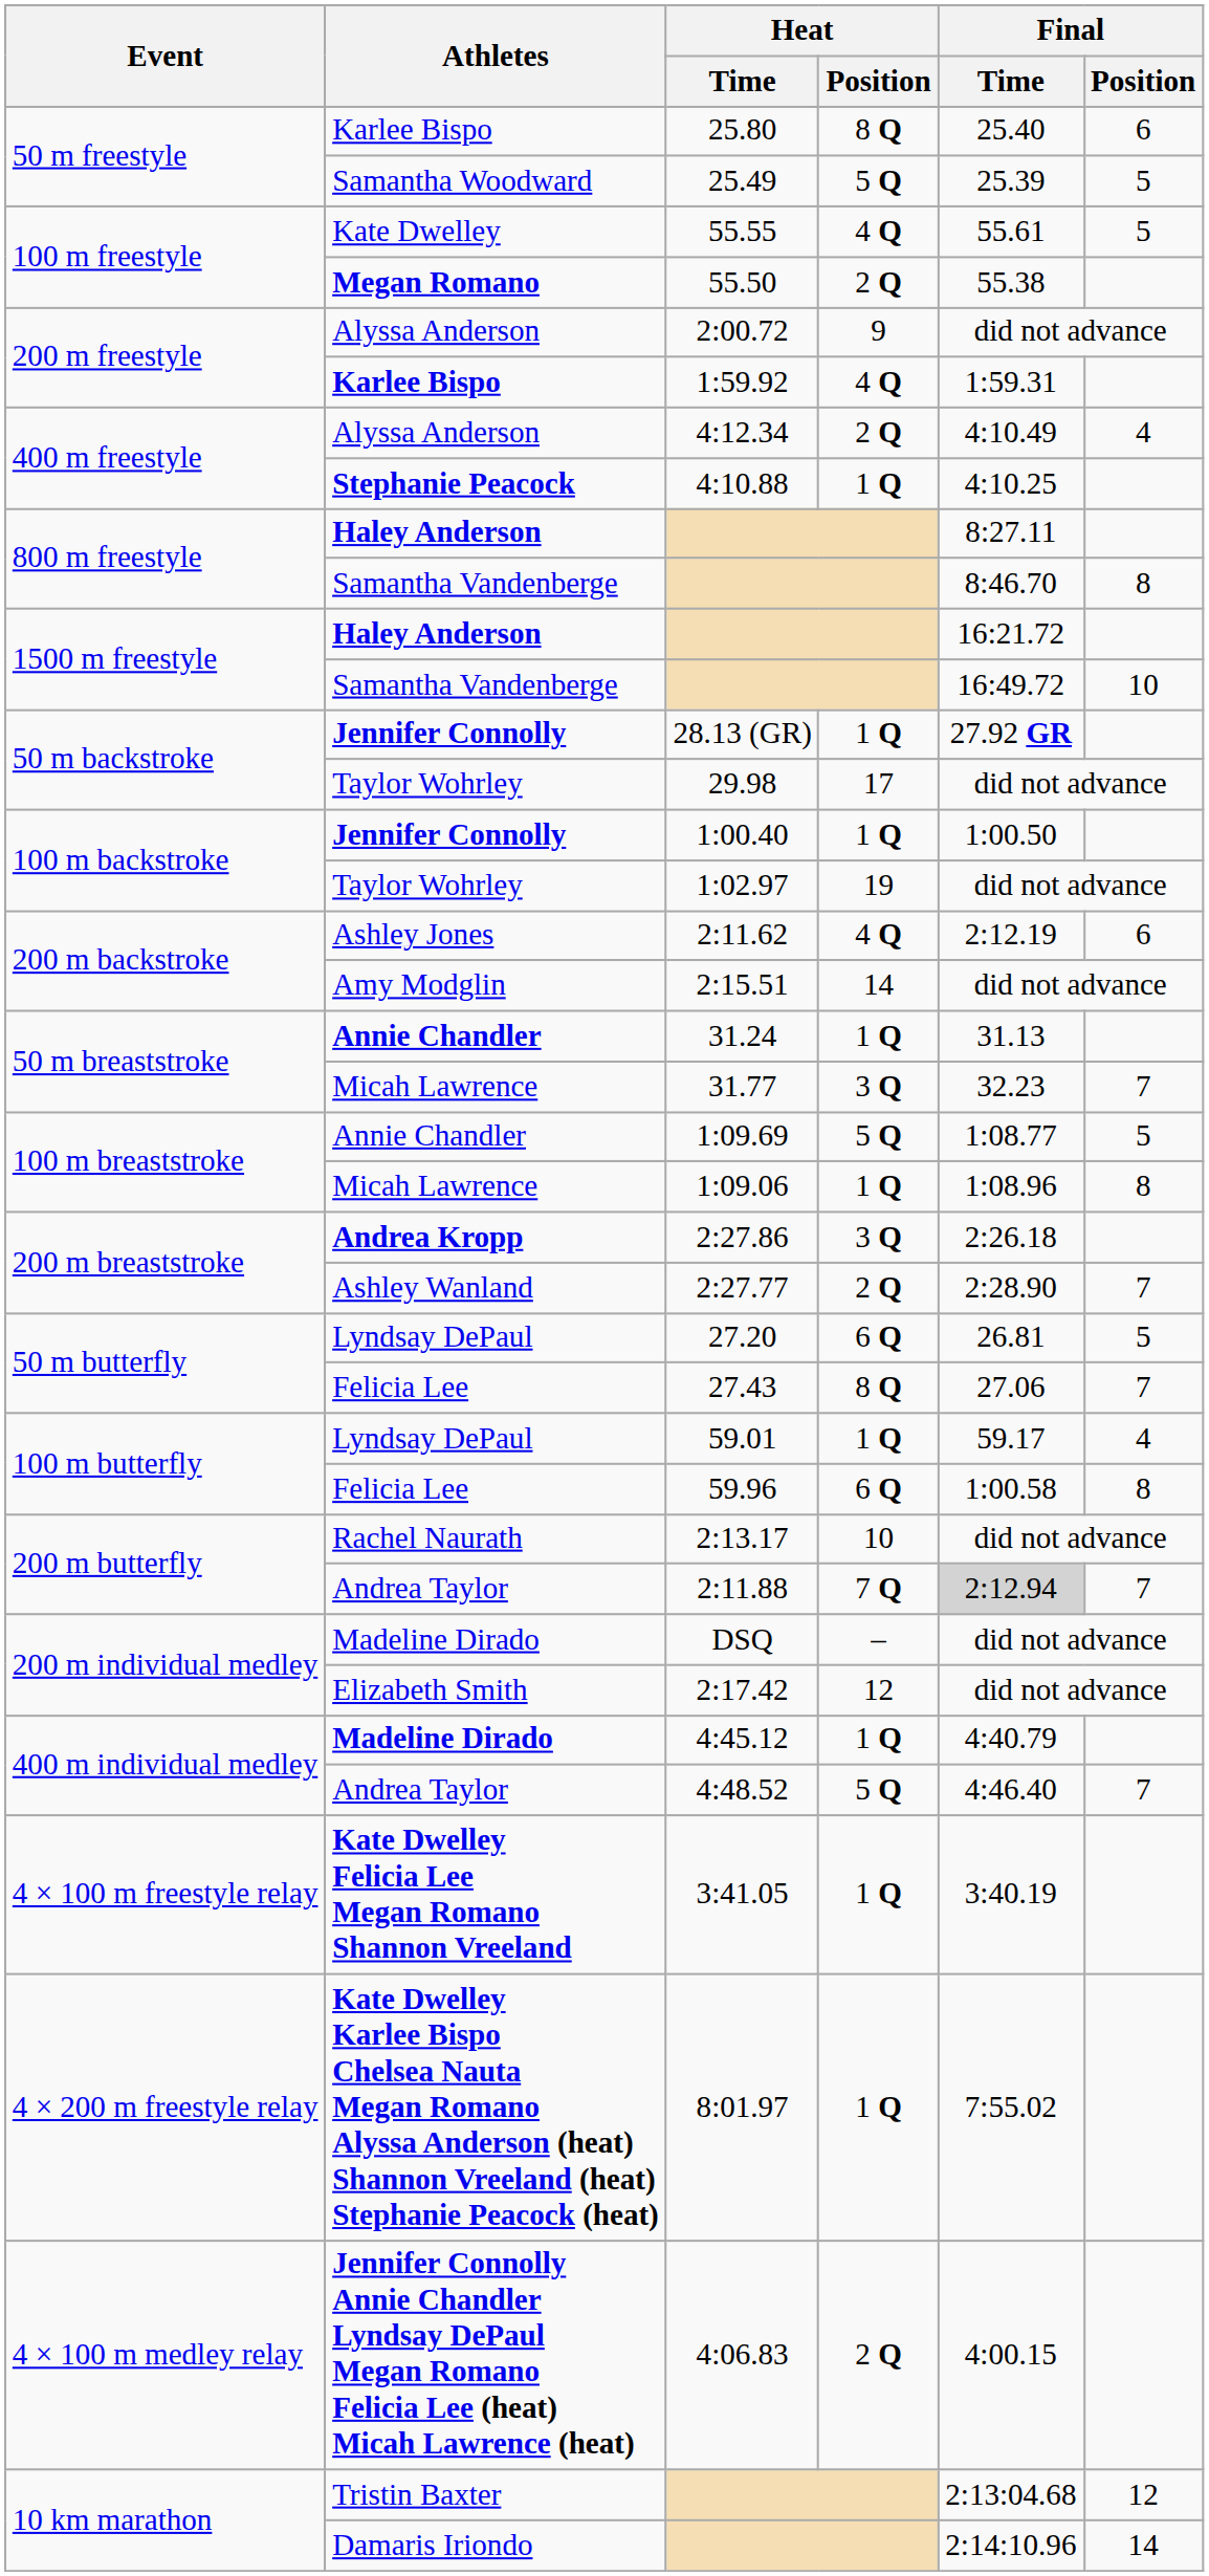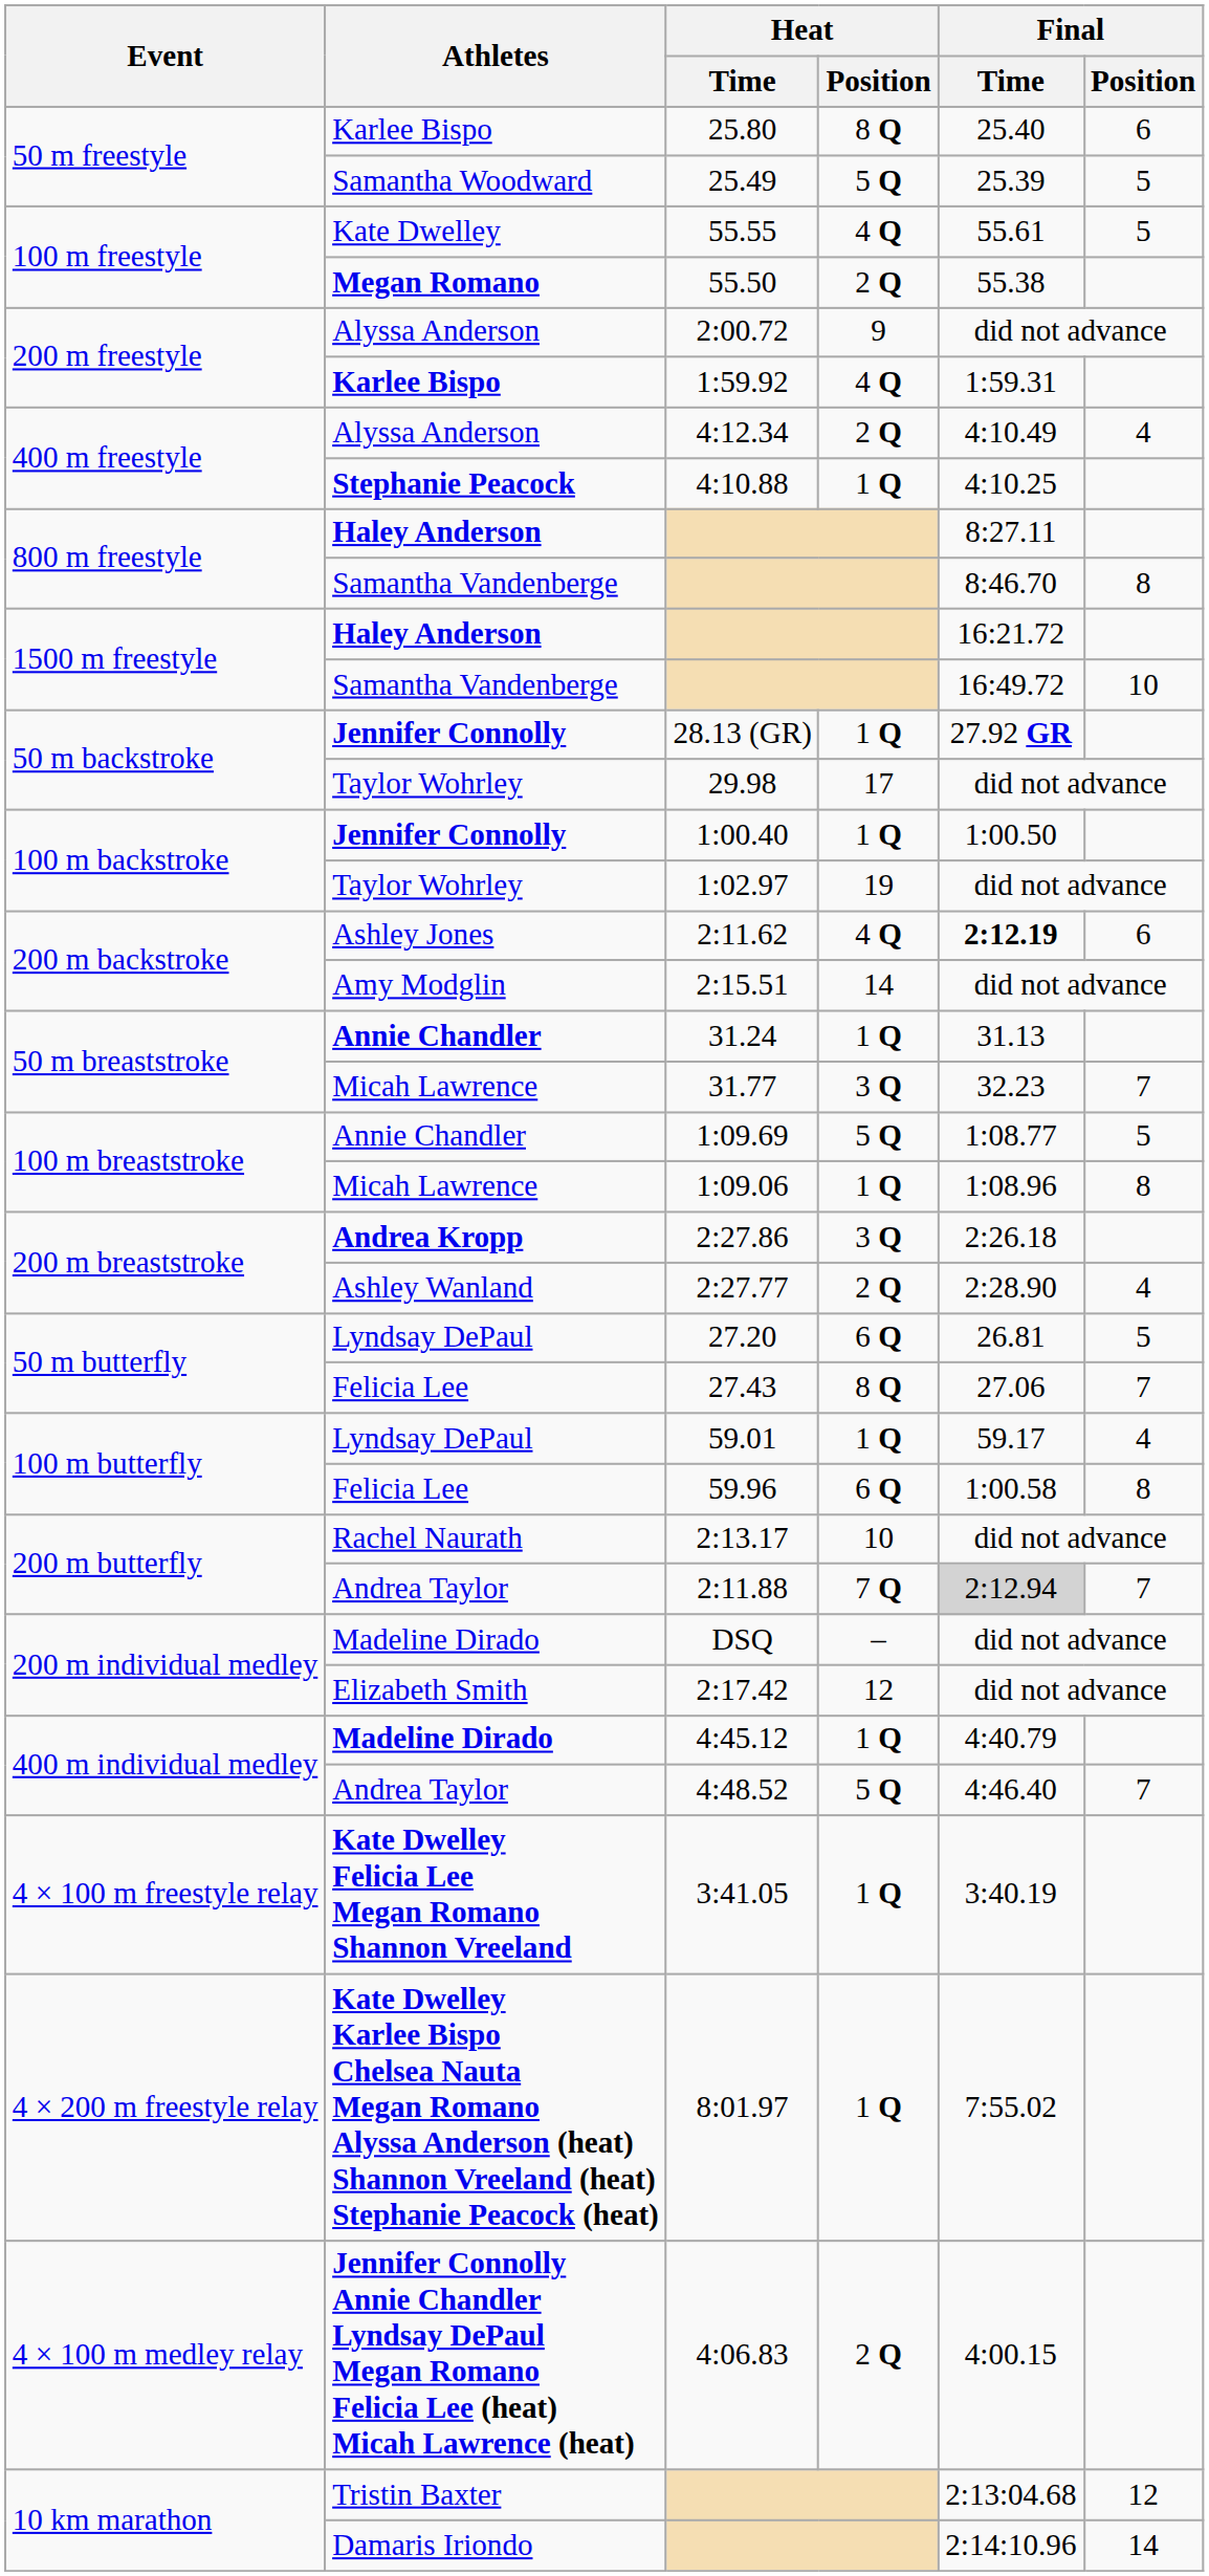2:11.62 | Final / Time: normal -> bold
2:27.77 | Final / Position: 7 -> 4
